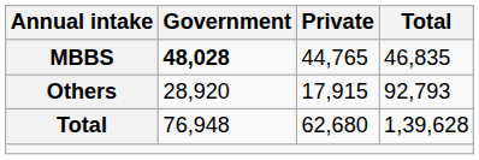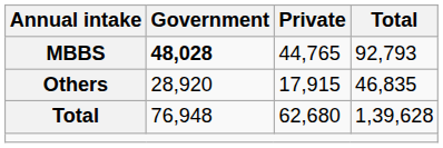MBBS | Total: 46,835 -> 92,793
Others | Total: 92,793 -> 46,835
